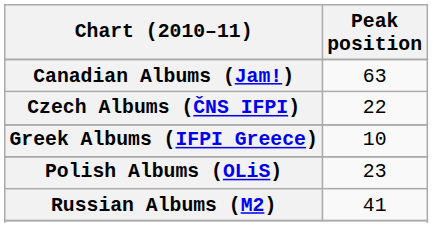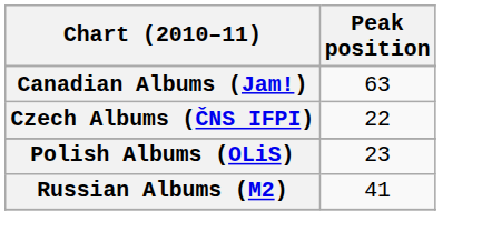- row: Greek Albums (IFPI Greece) | 10
